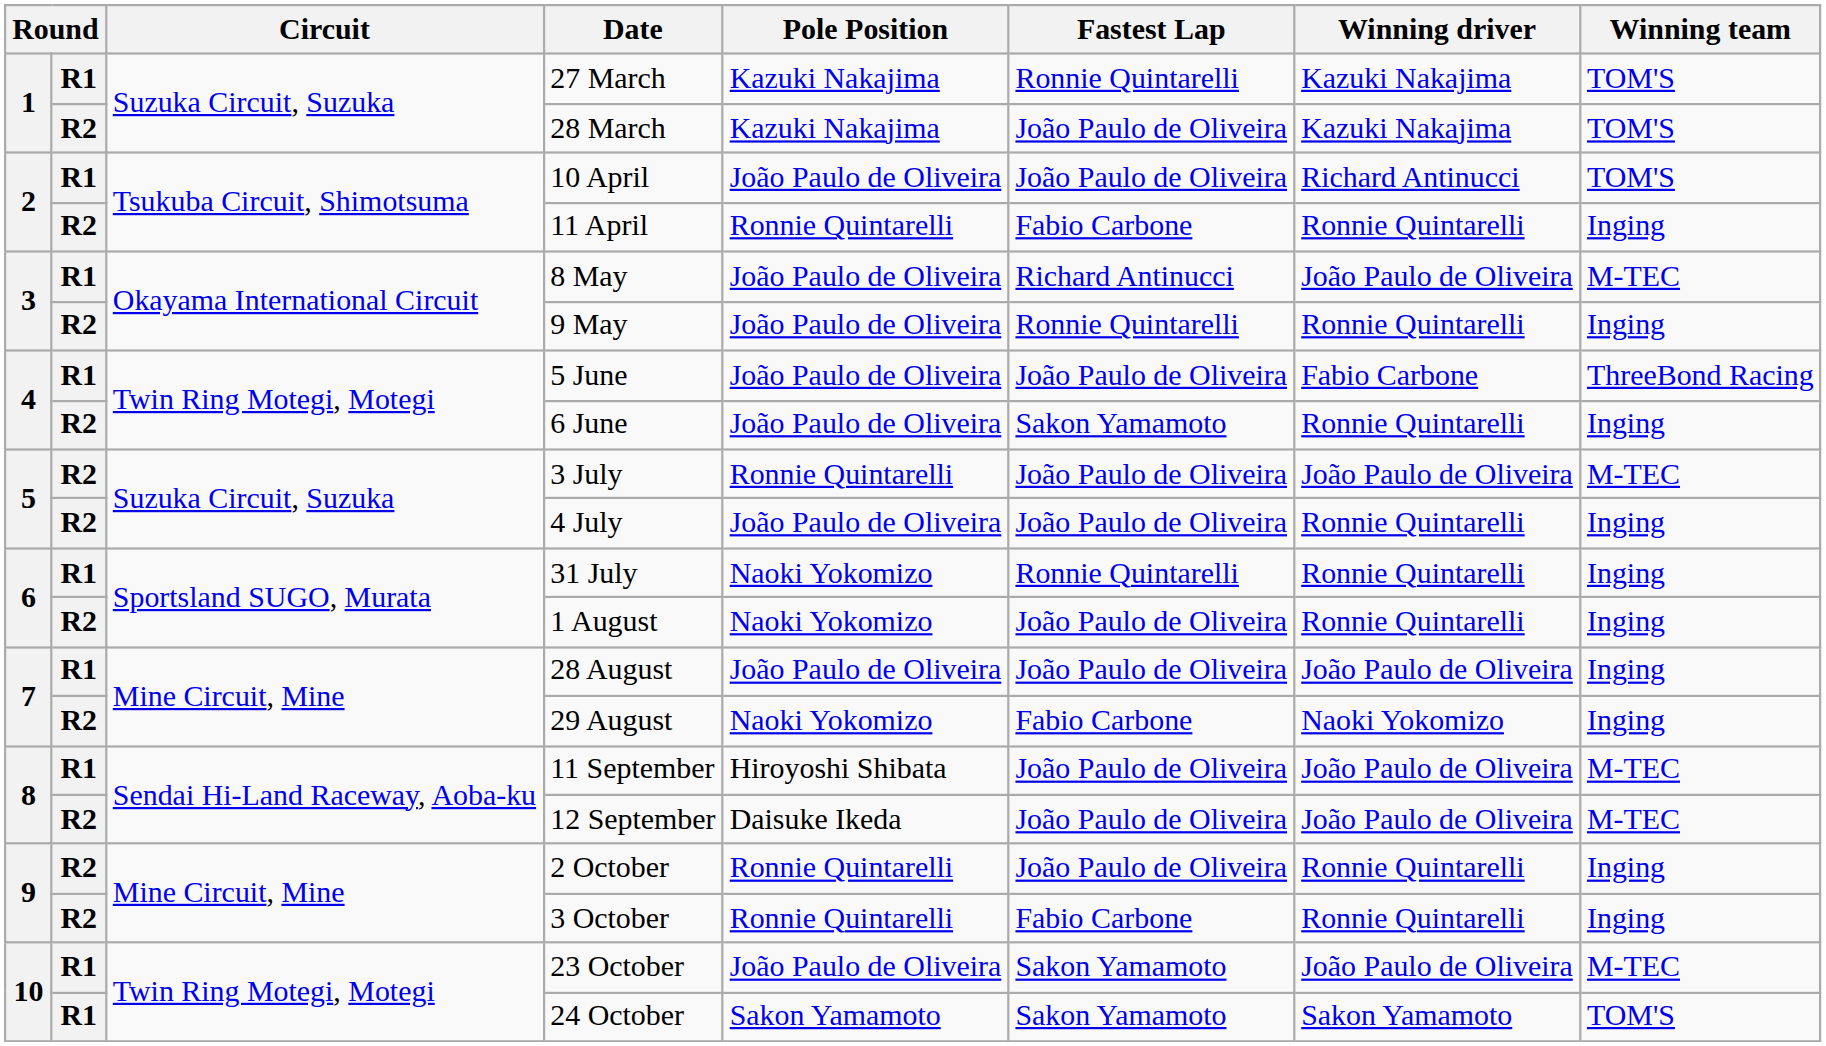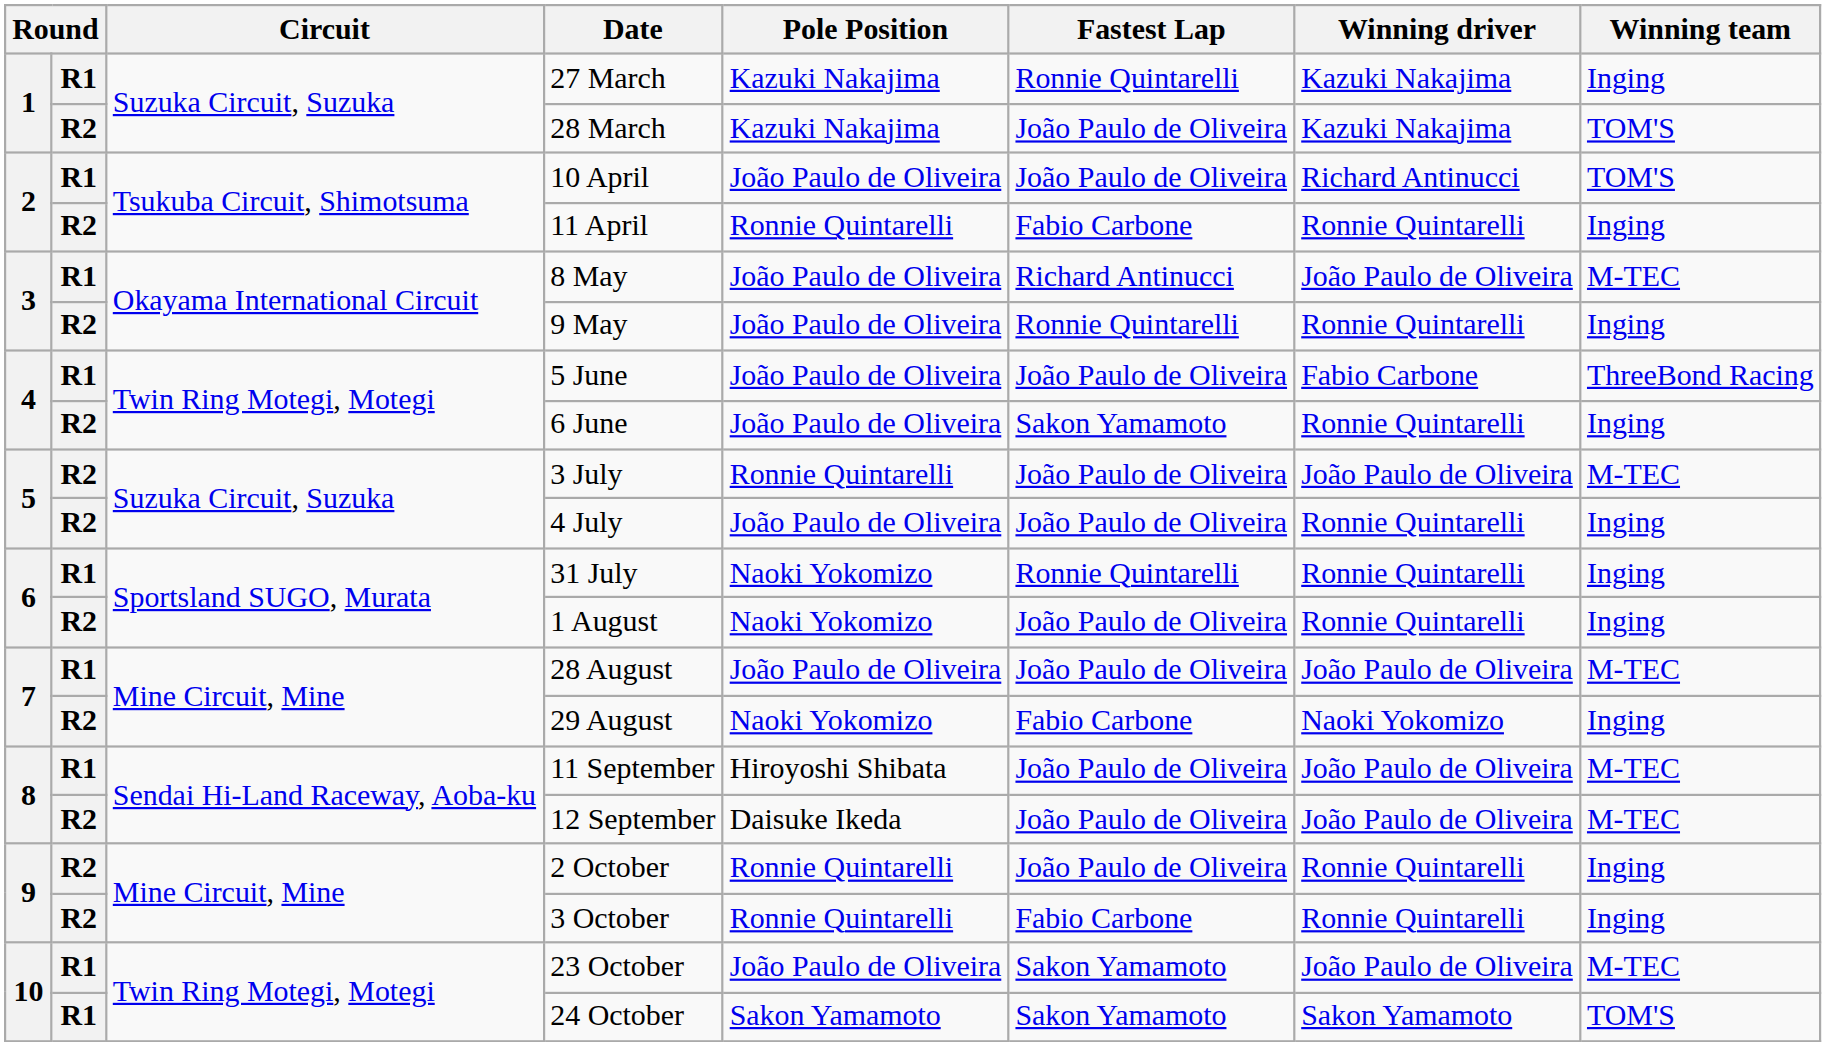27 March | Winning team: TOM'S -> Inging
28 August | Winning team: Inging -> M-TEC
